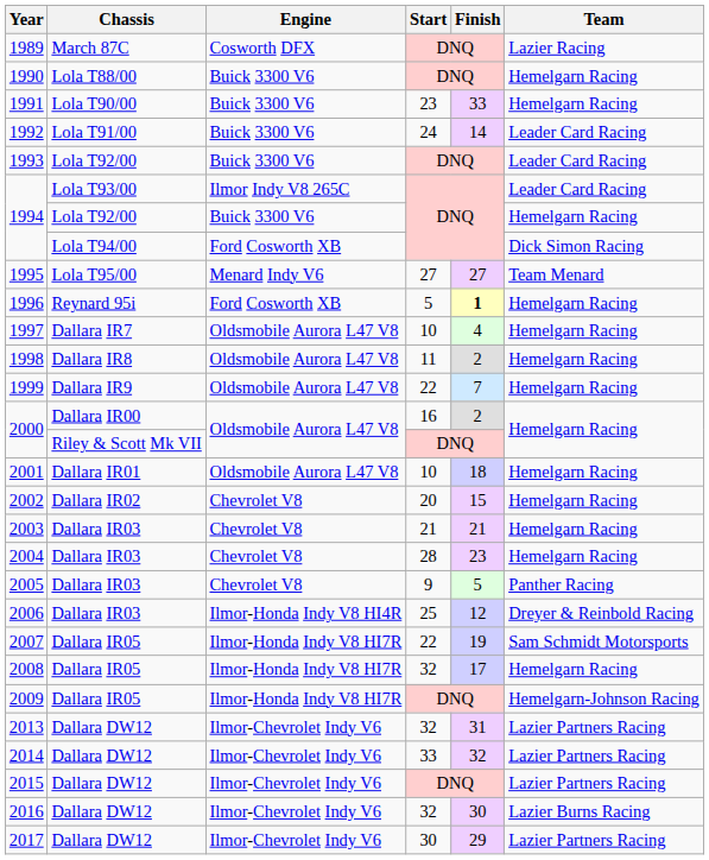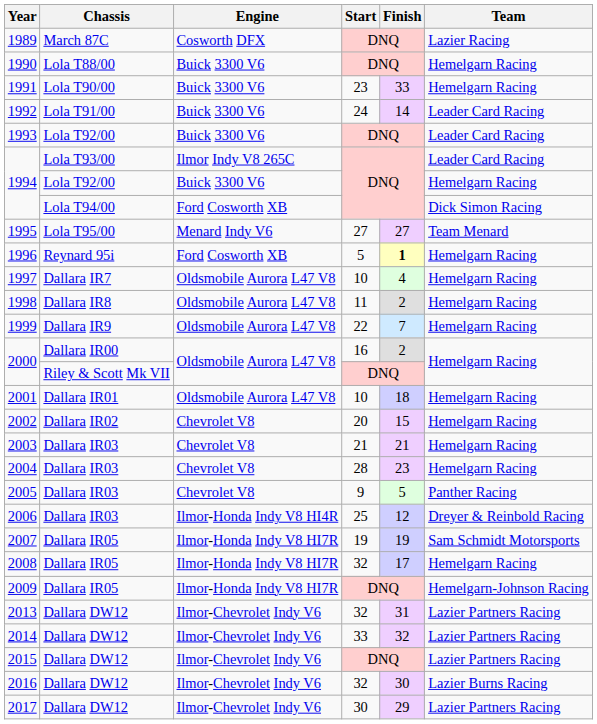2007 | Start: 22 -> 19
